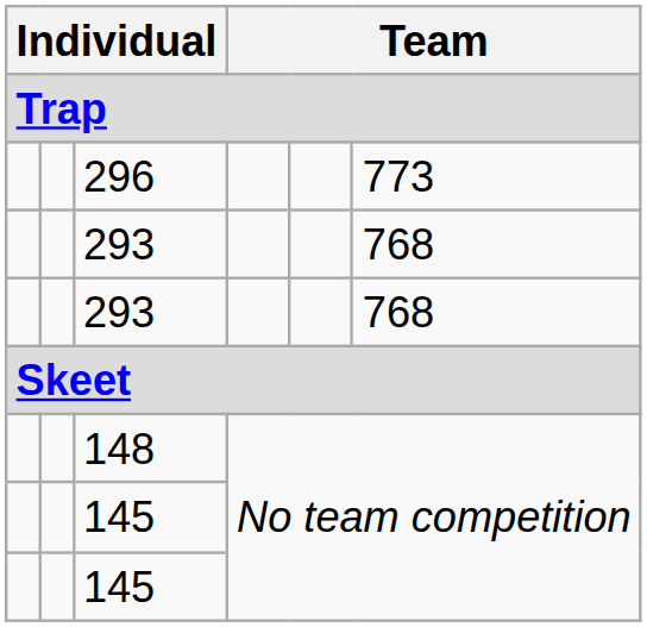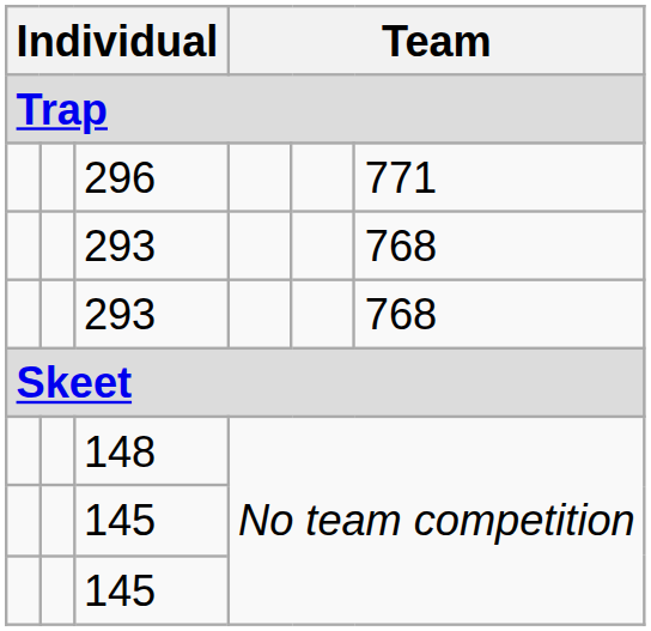296 | column 6: 773 -> 771
